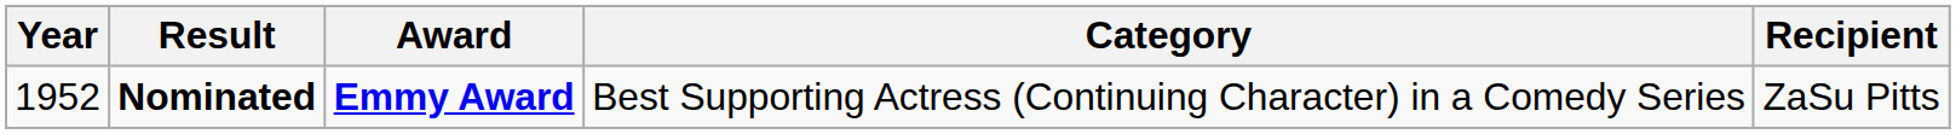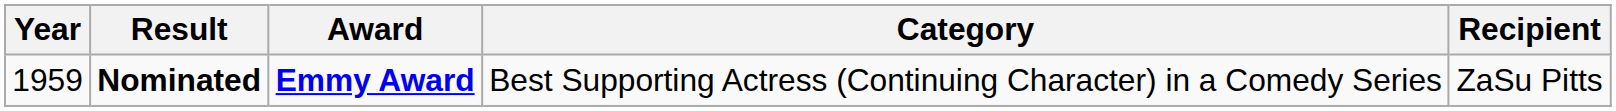Nominated | Year: 1952 -> 1959
